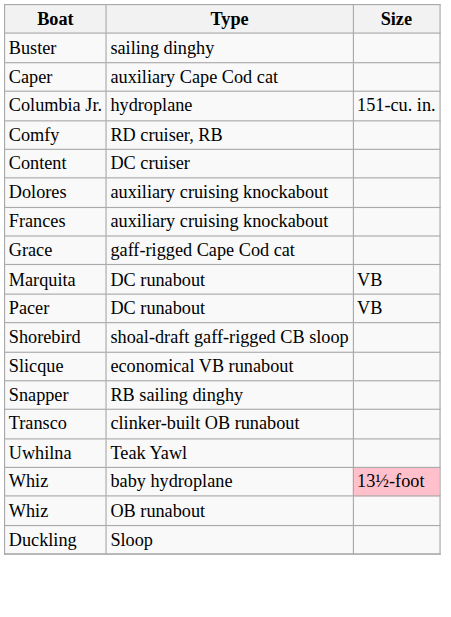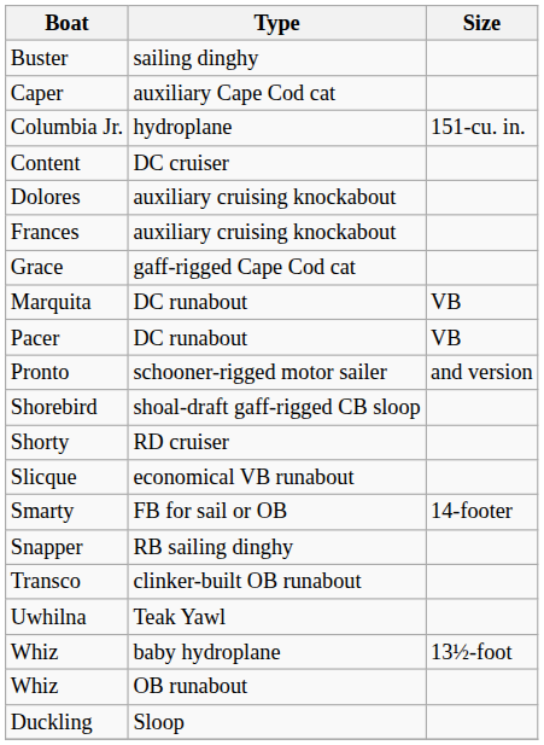- row: Comfy | RD cruiser, RB
+ row: Pronto | schooner-rigged motor sailer | and version
+ row: Shorty | RD cruiser
+ row: Smarty | FB for sail or OB | 14-footer
Whiz / baby hydroplane | Size: pink background -> no background
